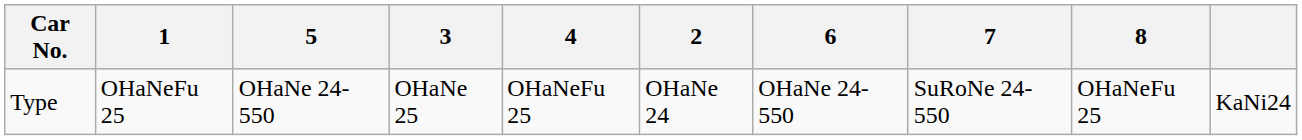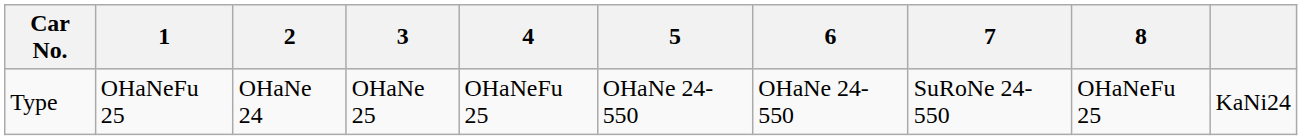columns swapped: 2 <-> 5
